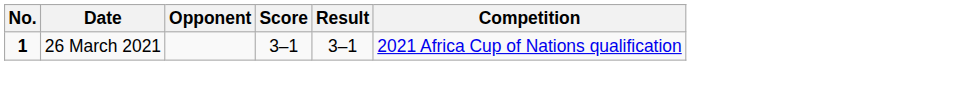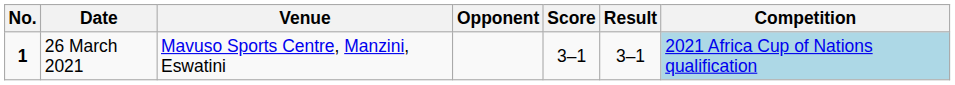+ column: Venue | Mavuso Sports Centre, Manzini, Eswatini
26 March 2021 | Competition: no background -> lightblue background
